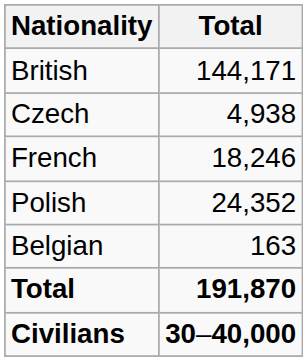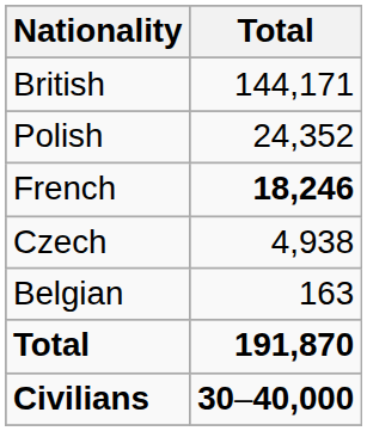rows swapped: Polish <-> Czech
French | Total: normal -> bold
